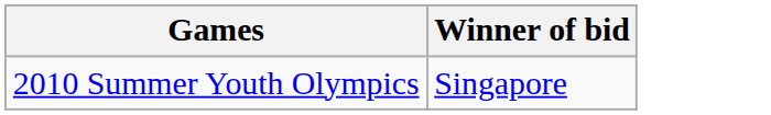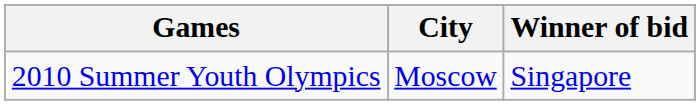+ column: City | Moscow
